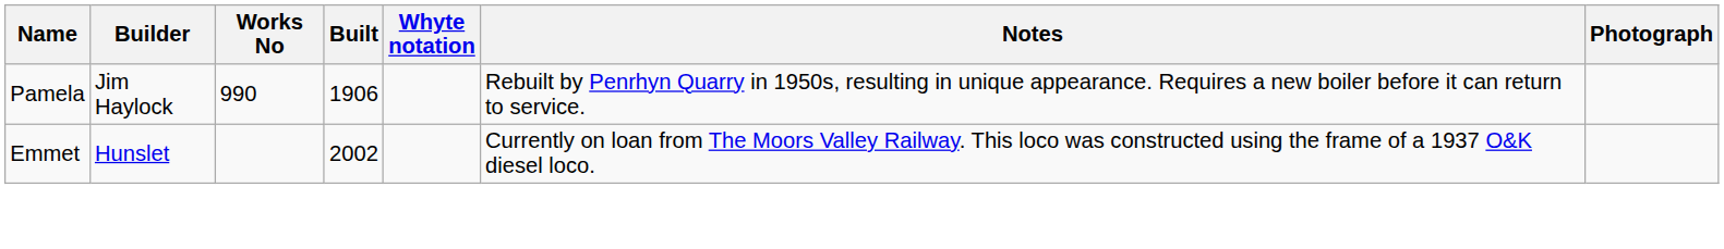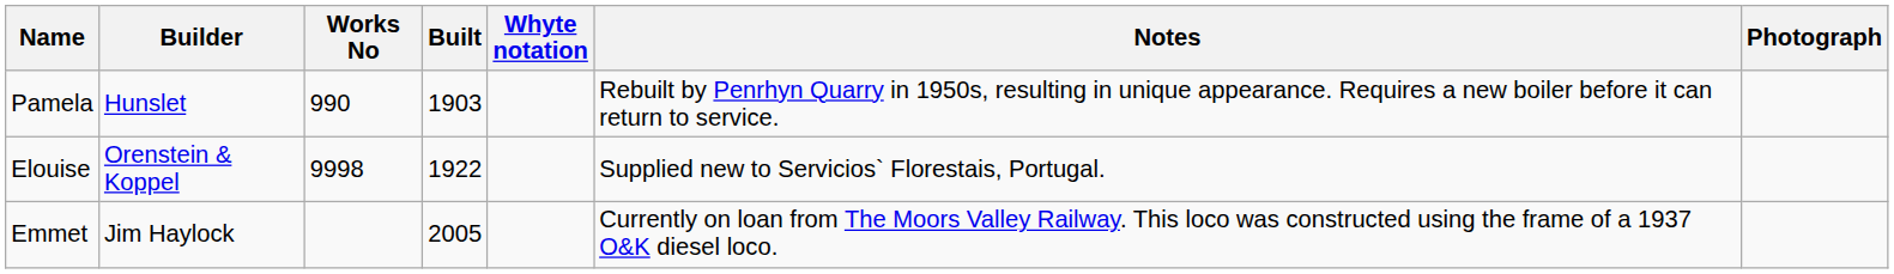Pamela | Builder: Jim Haylock -> Hunslet
Pamela | Built: 1906 -> 1903
+ row: Elouise | Orenstein & Koppel | 9998 | 1922 | Supplied new to Servicios` Florestais, Portugal.
Emmet | Builder: Hunslet -> Jim Haylock
Emmet | Built: 2002 -> 2005
